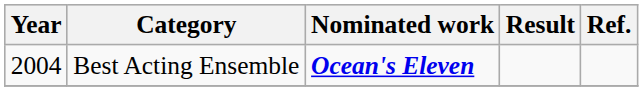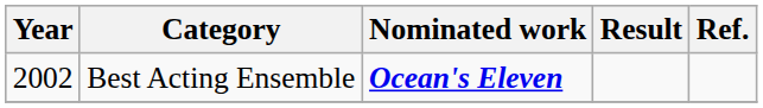Best Acting Ensemble | Year: 2004 -> 2002
